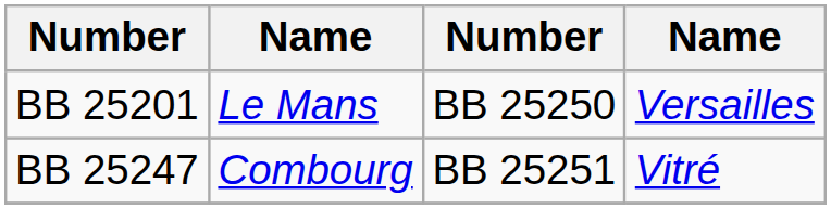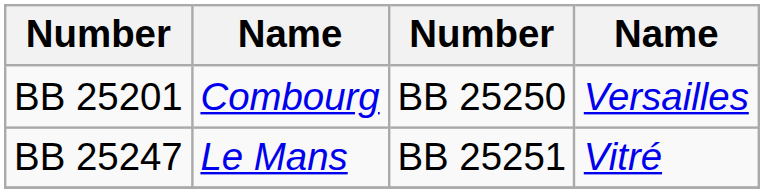BB 25201 | column 2: Le Mans -> Combourg
BB 25247 | column 2: Combourg -> Le Mans
